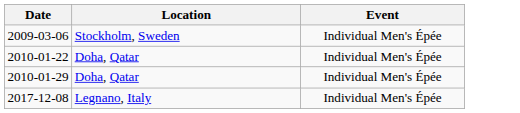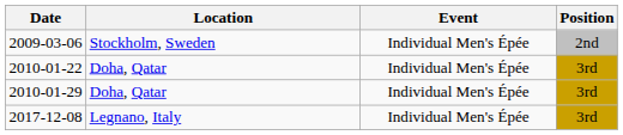+ column: Position | 2nd | 3rd | 3rd | 3rd
